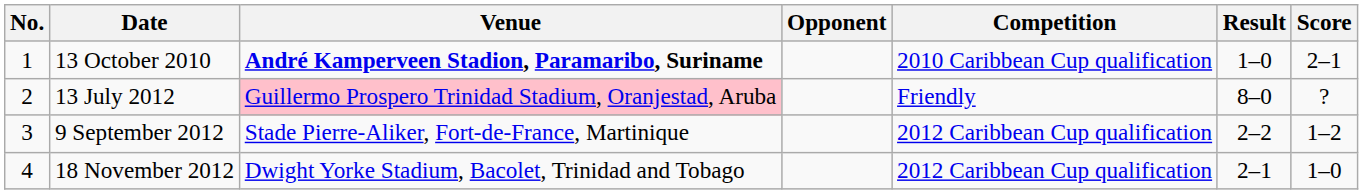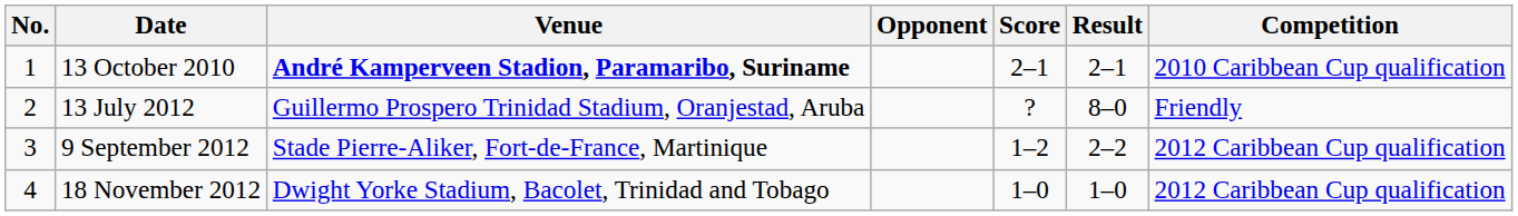columns swapped: Score <-> Competition
13 October 2010 | Result: 1–0 -> 2–1
13 July 2012 | Venue: pink background -> no background
18 November 2012 | Result: 2–1 -> 1–0
